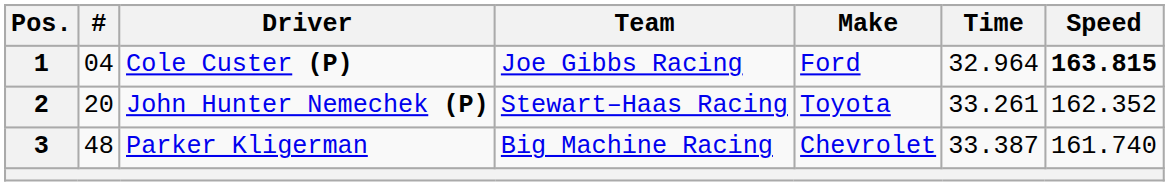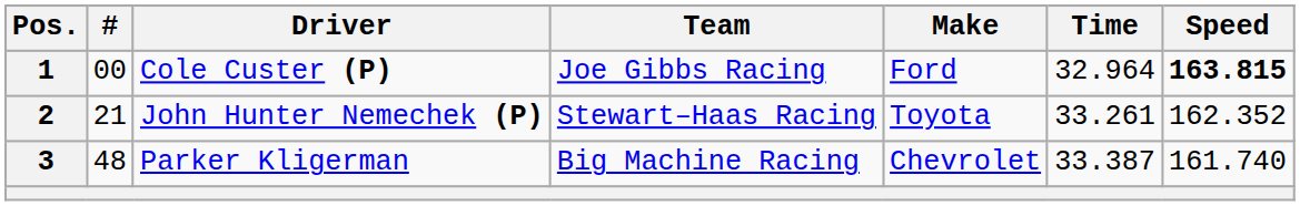1 | #: 04 -> 00
2 | #: 20 -> 21
